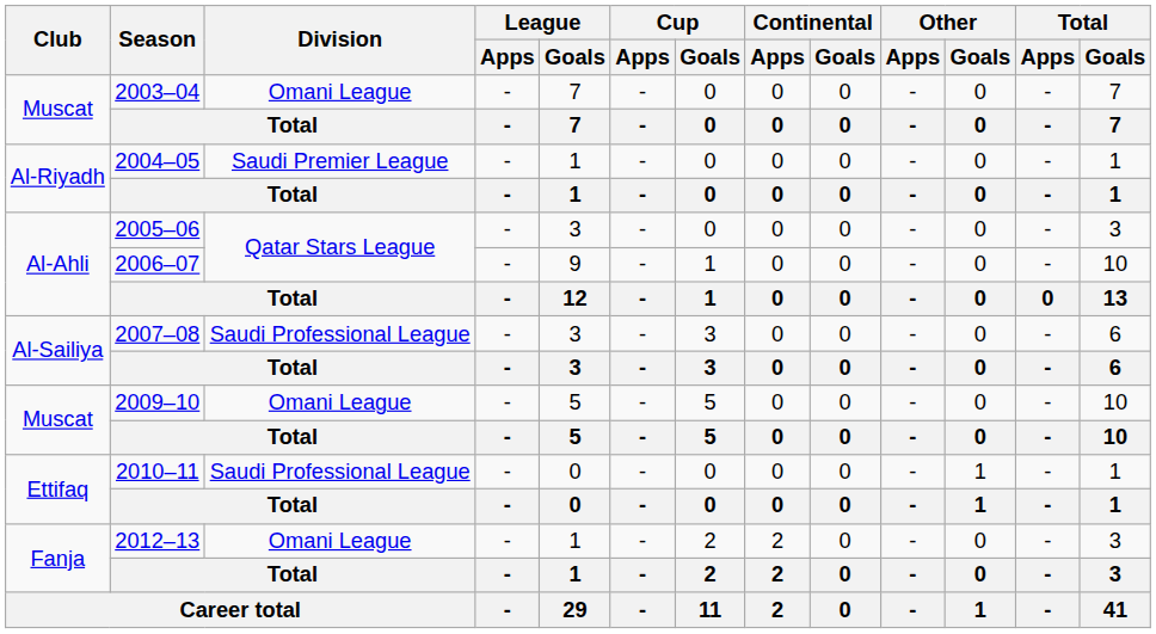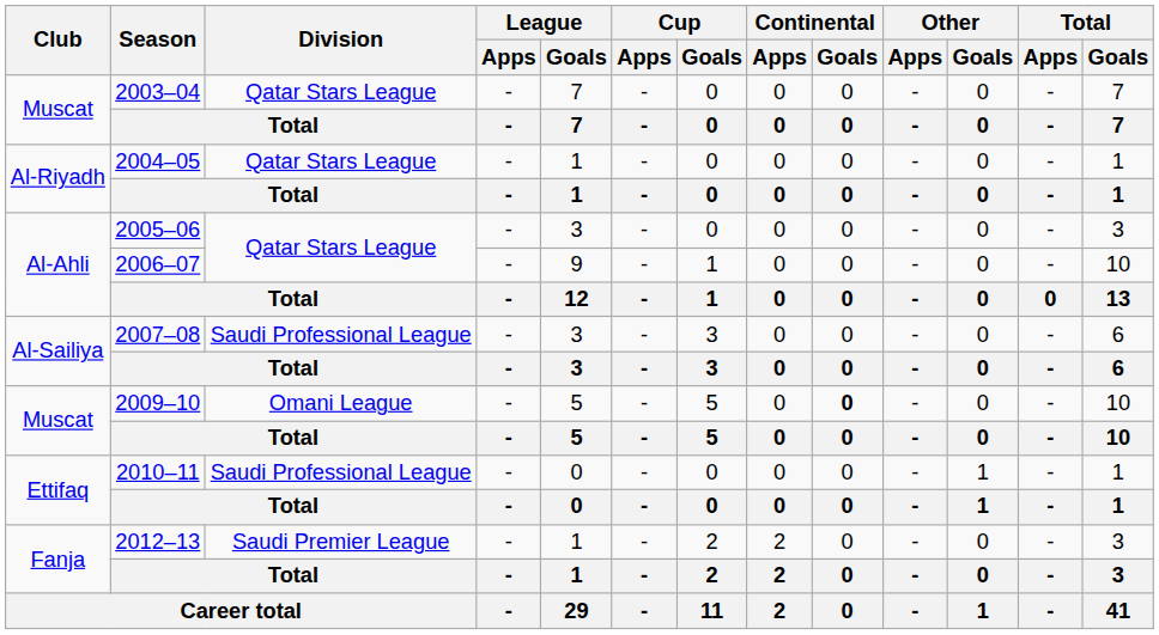2003–04 | Division: Omani League -> Qatar Stars League
2004–05 | Division: Saudi Premier League -> Qatar Stars League
2009–10 | Continental / Goals: normal -> bold
2012–13 | Division: Omani League -> Saudi Premier League
